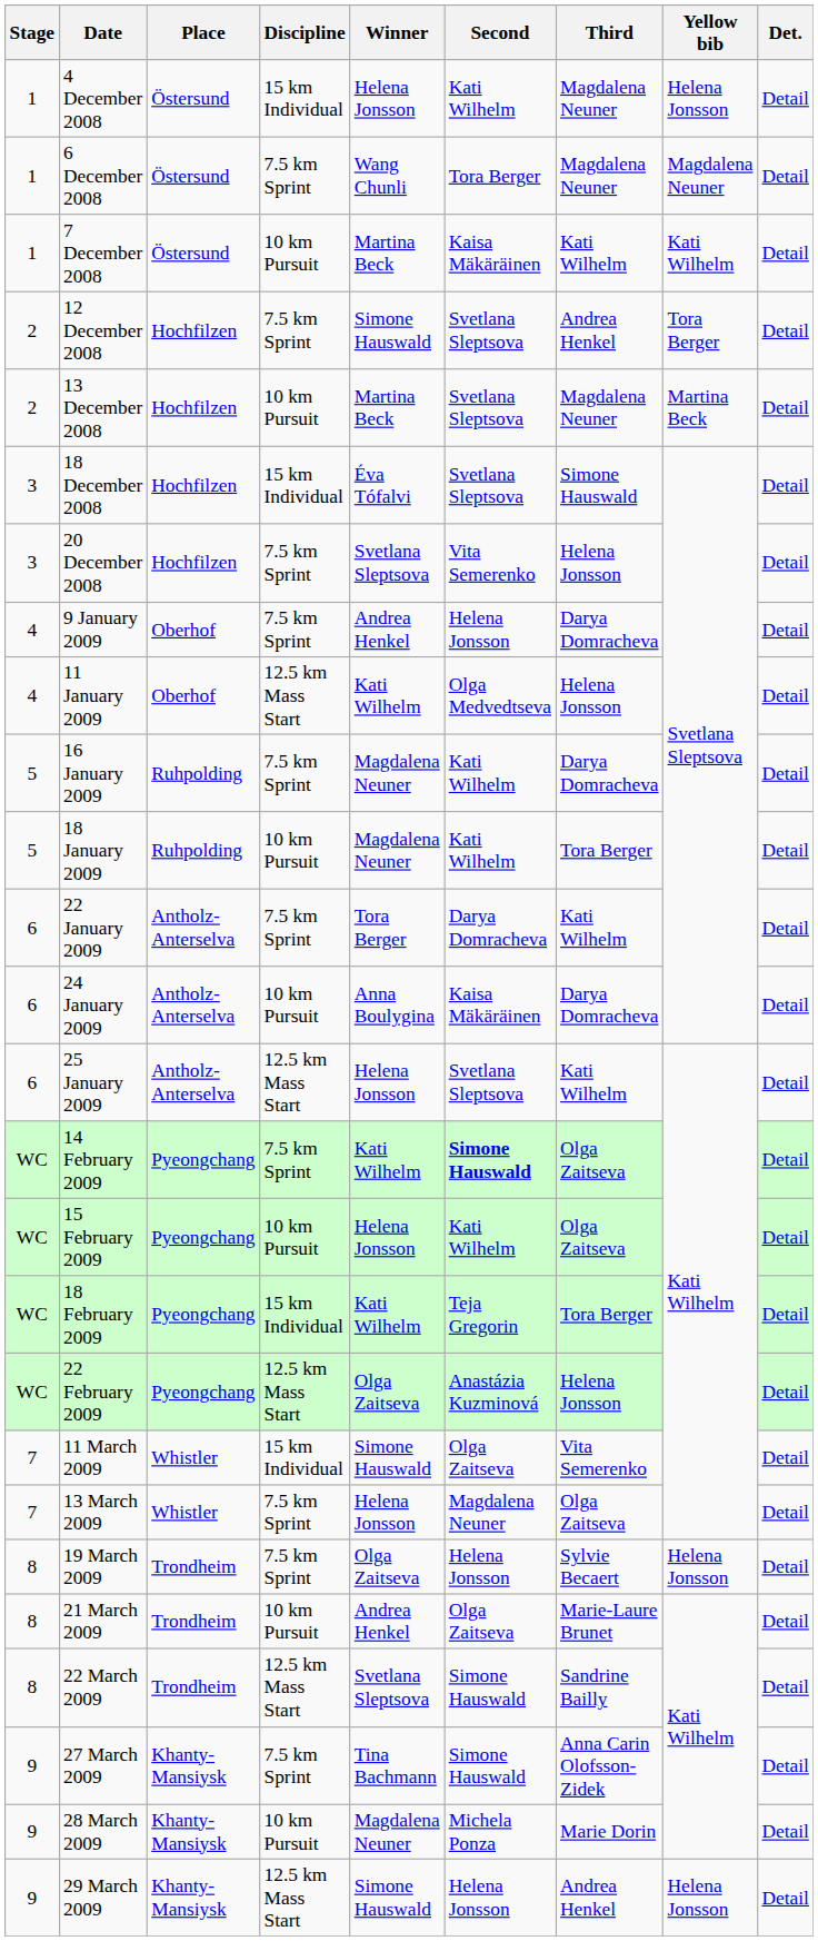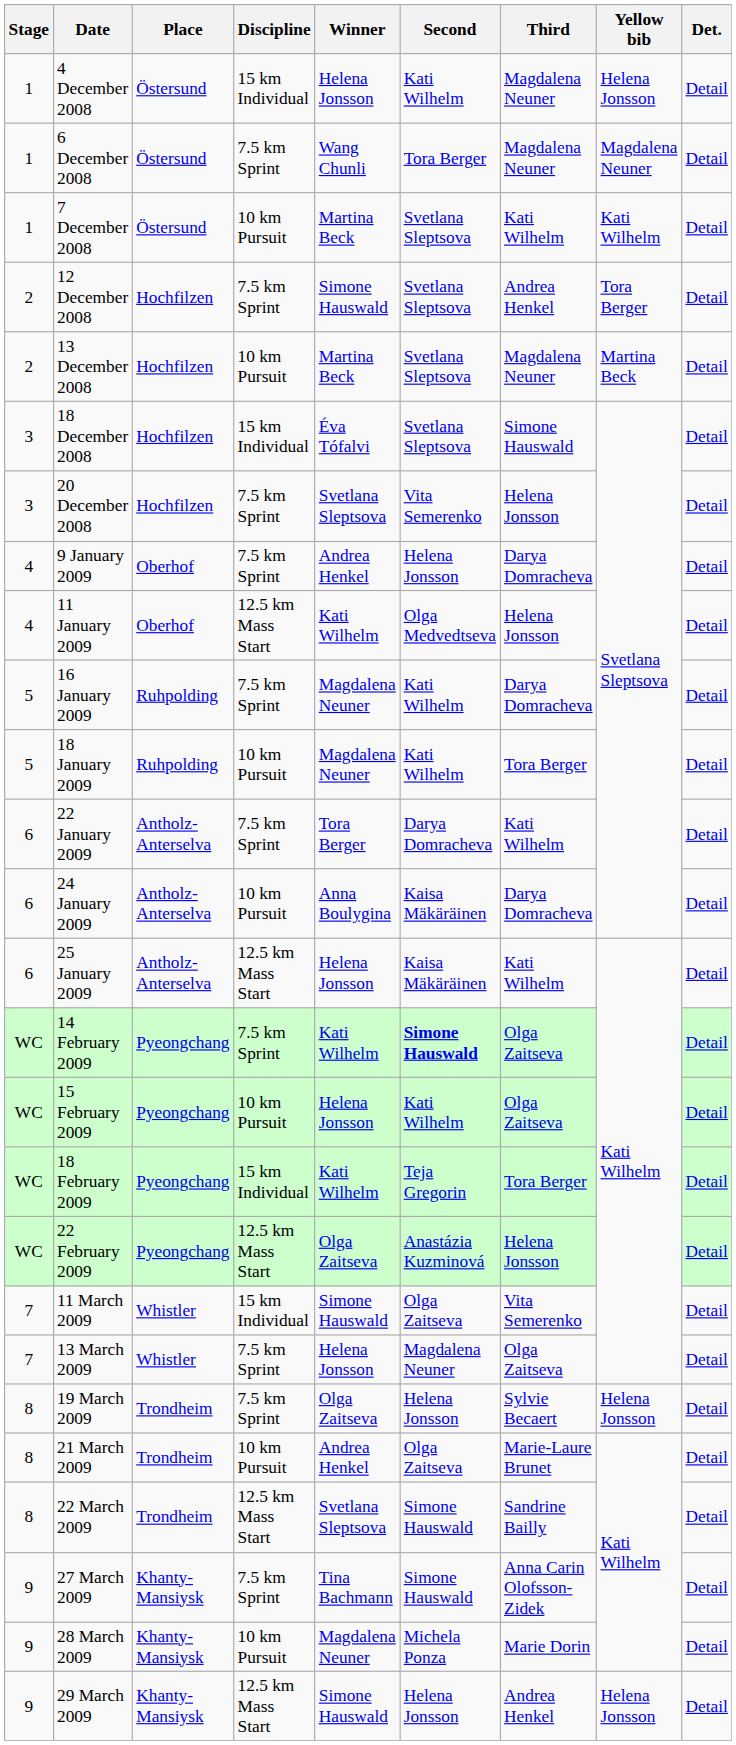7 December 2008 | Second: Kaisa Mäkäräinen -> Svetlana Sleptsova
25 January 2009 | Second: Svetlana Sleptsova -> Kaisa Mäkäräinen
